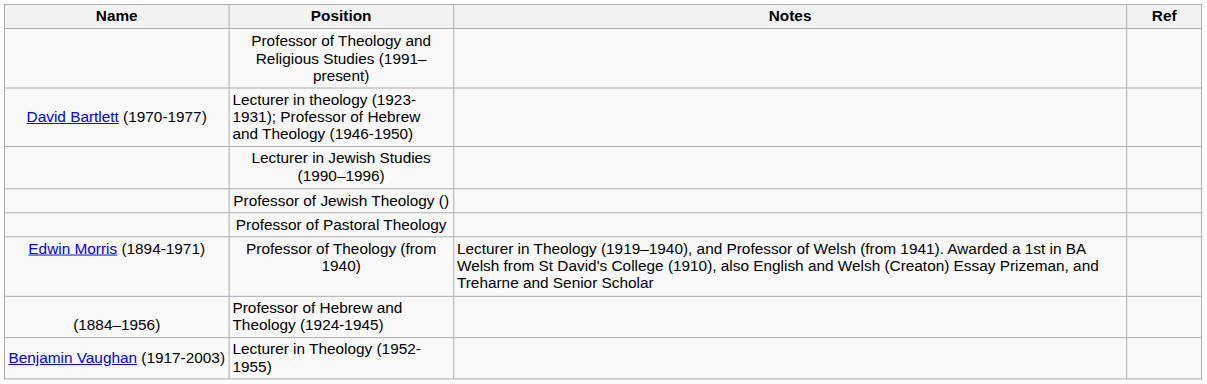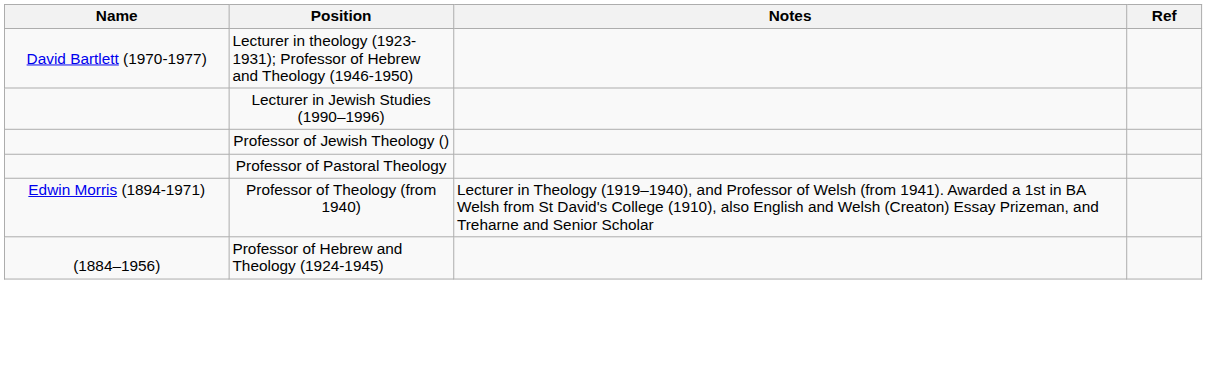- row: Professor of Theology and Religious Studies (1991–present)
- row: Benjamin Vaughan (1917-2003) | Lecturer in Theology (1952-1955)
